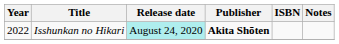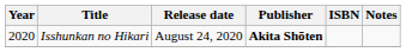Isshunkan no Hikari | Year: 2022 -> 2020
Isshunkan no Hikari | Release date: paleturquoise background -> no background
